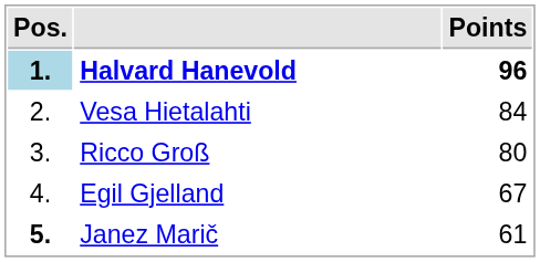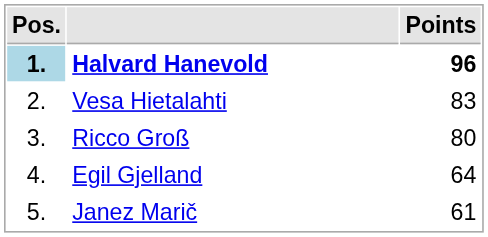Vesa Hietalahti | Points: 84 -> 83
Egil Gjelland | Points: 67 -> 64
Janez Marič | Pos.: bold -> normal
